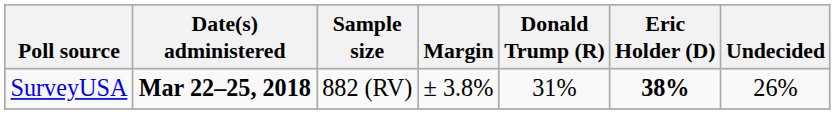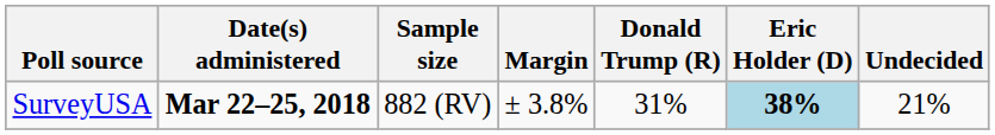SurveyUSA | Eric Holder (D): no background -> lightblue background
SurveyUSA | Undecided: 26% -> 21%
